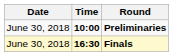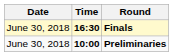rows swapped: Preliminaries <-> Finals
